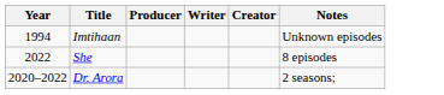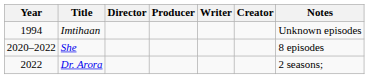+ column: Director
She | Year: 2022 -> 2020–2022
Dr. Arora | Year: 2020–2022 -> 2022
